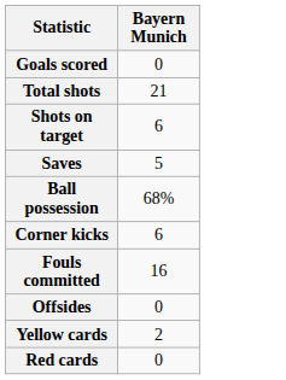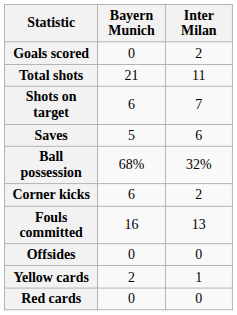+ column: Inter Milan | 2 | 11 | 7 | 6 | 32% | 2 | 13 | 0 | 1 | 0
